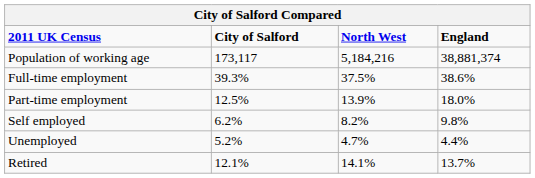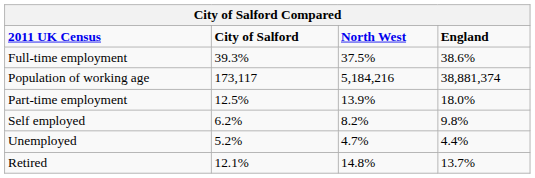rows swapped: Population of working age <-> Full-time employment
Retired | North West: 14.1% -> 14.8%
